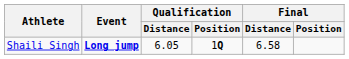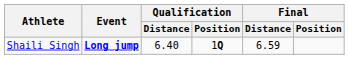Shaili Singh | Qualification / Distance: 6.05 -> 6.40
Shaili Singh | Final / Distance: 6.58 -> 6.59
